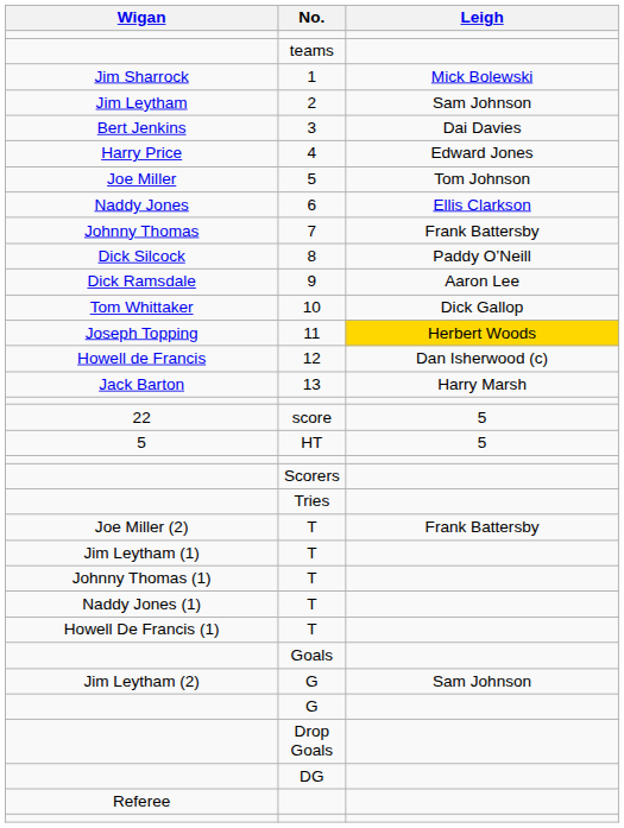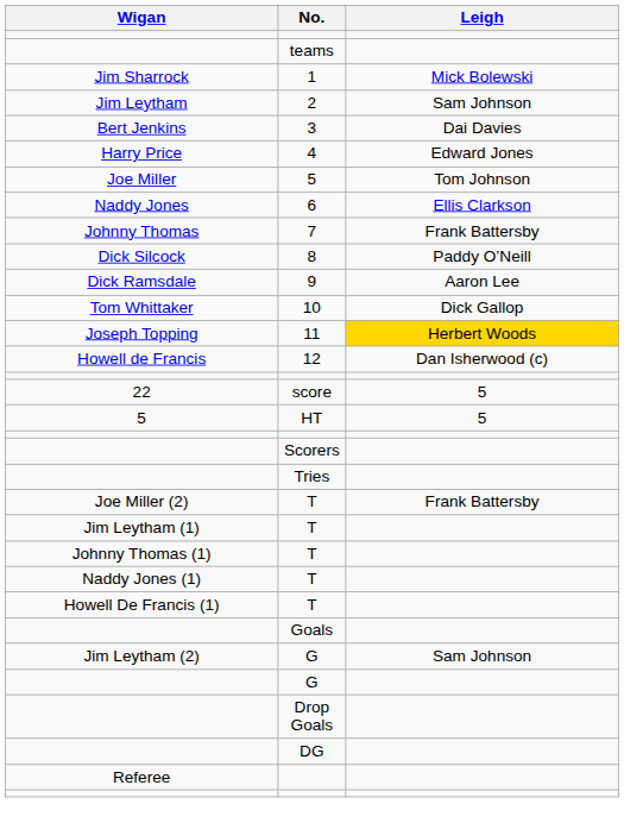- row: Jack Barton | 13 | Harry Marsh
